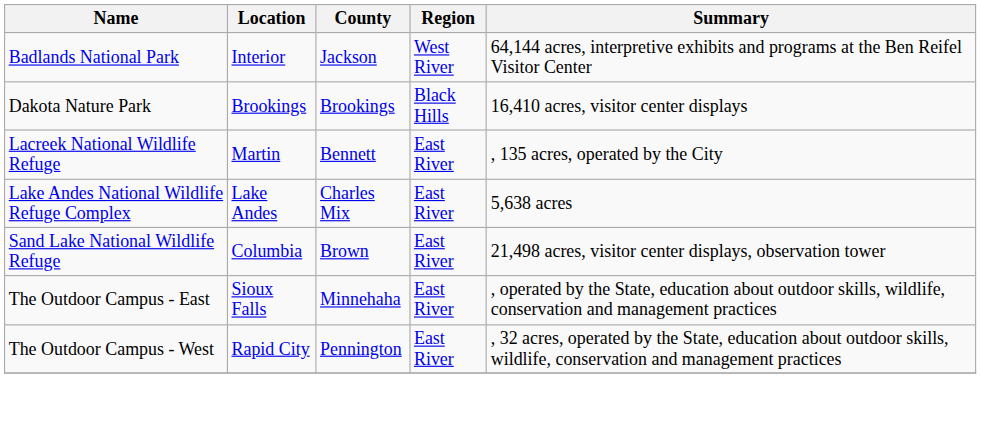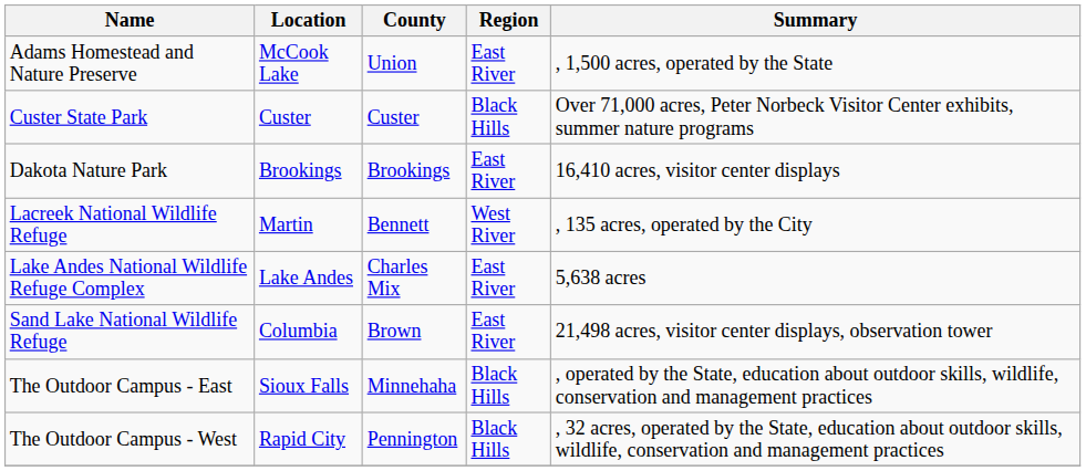+ row: Adams Homestead and Nature Preserve | McCook Lake | Union | East River | , 1,500 acres, operated by the State
- row: Badlands National Park | Interior | Jackson | West River | 64,144 acres, interpretive exhibits and programs at the Ben Reifel Visitor Center
+ row: Custer State Park | Custer | Custer | Black Hills | Over 71,000 acres, Peter Norbeck Visitor Center exhibits, summer nature programs
Dakota Nature Park | Region: Black Hills -> East River
Lacreek National Wildlife Refuge | Region: East River -> West River
The Outdoor Campus - East | Region: East River -> Black Hills
The Outdoor Campus - West | Region: East River -> Black Hills
